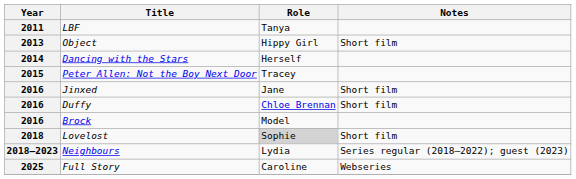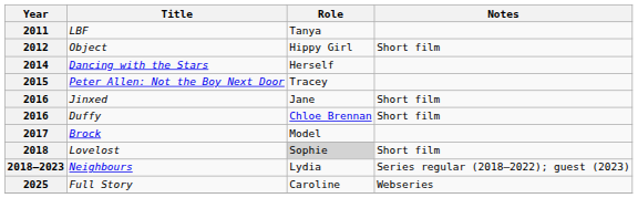Object | Year: 2013 -> 2012
Brock | Year: 2016 -> 2017
